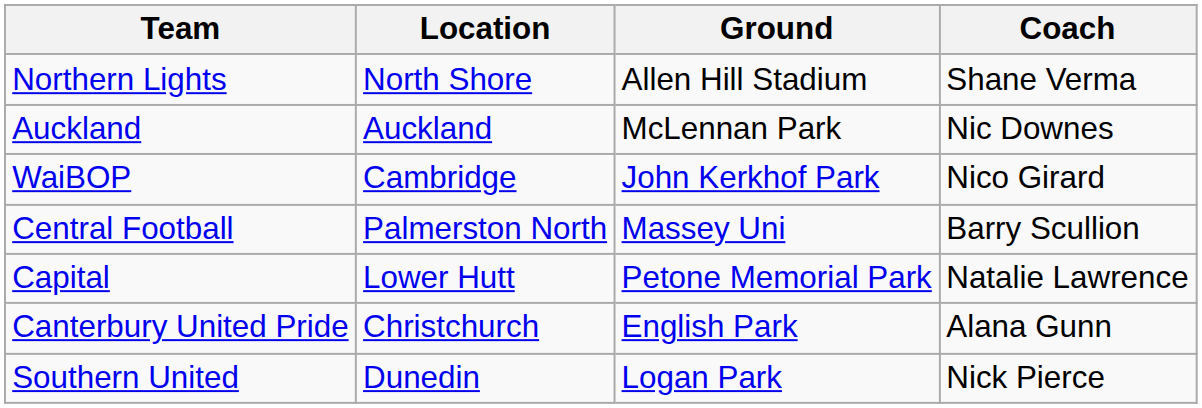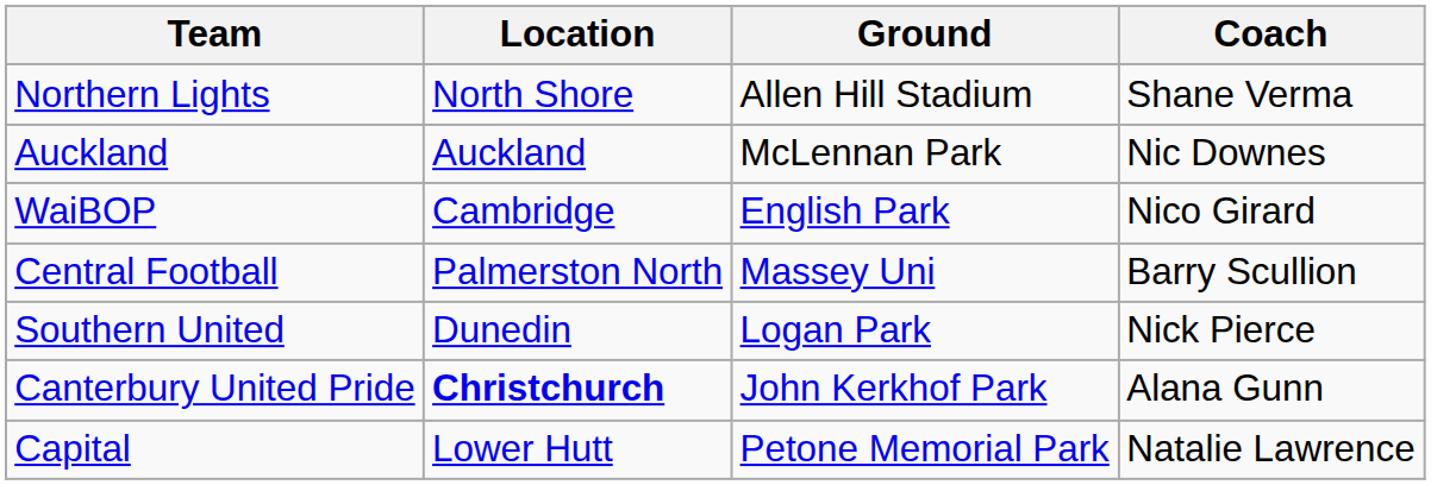WaiBOP | Ground: John Kerkhof Park -> English Park
rows swapped: Capital <-> Southern United
Canterbury United Pride | Location: normal -> bold
Canterbury United Pride | Ground: English Park -> John Kerkhof Park
